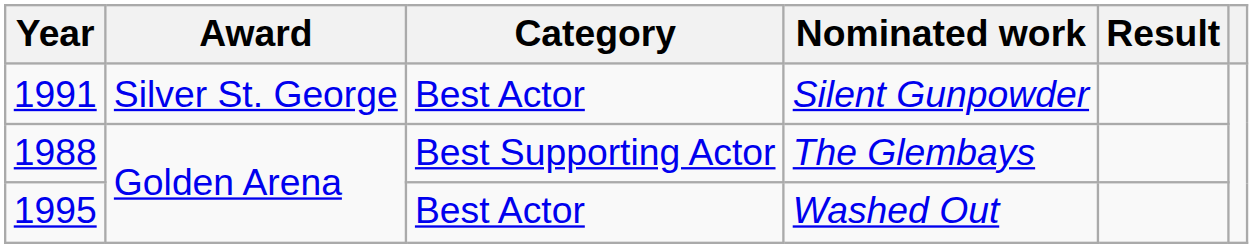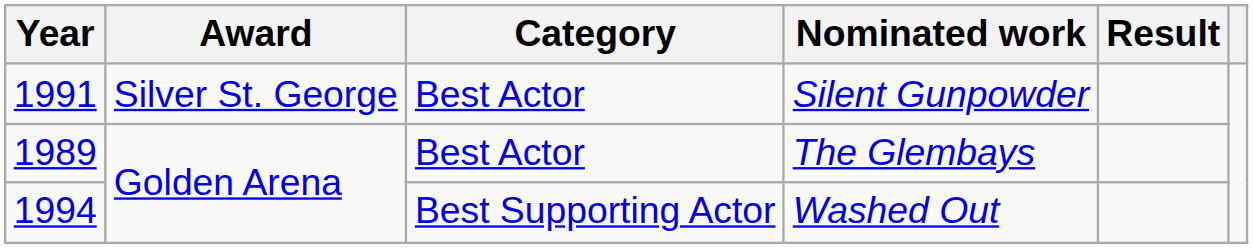The Glembays | Year: 1988 -> 1989
The Glembays | Category: Best Supporting Actor -> Best Actor
Washed Out | Year: 1995 -> 1994
Washed Out | Category: Best Actor -> Best Supporting Actor
